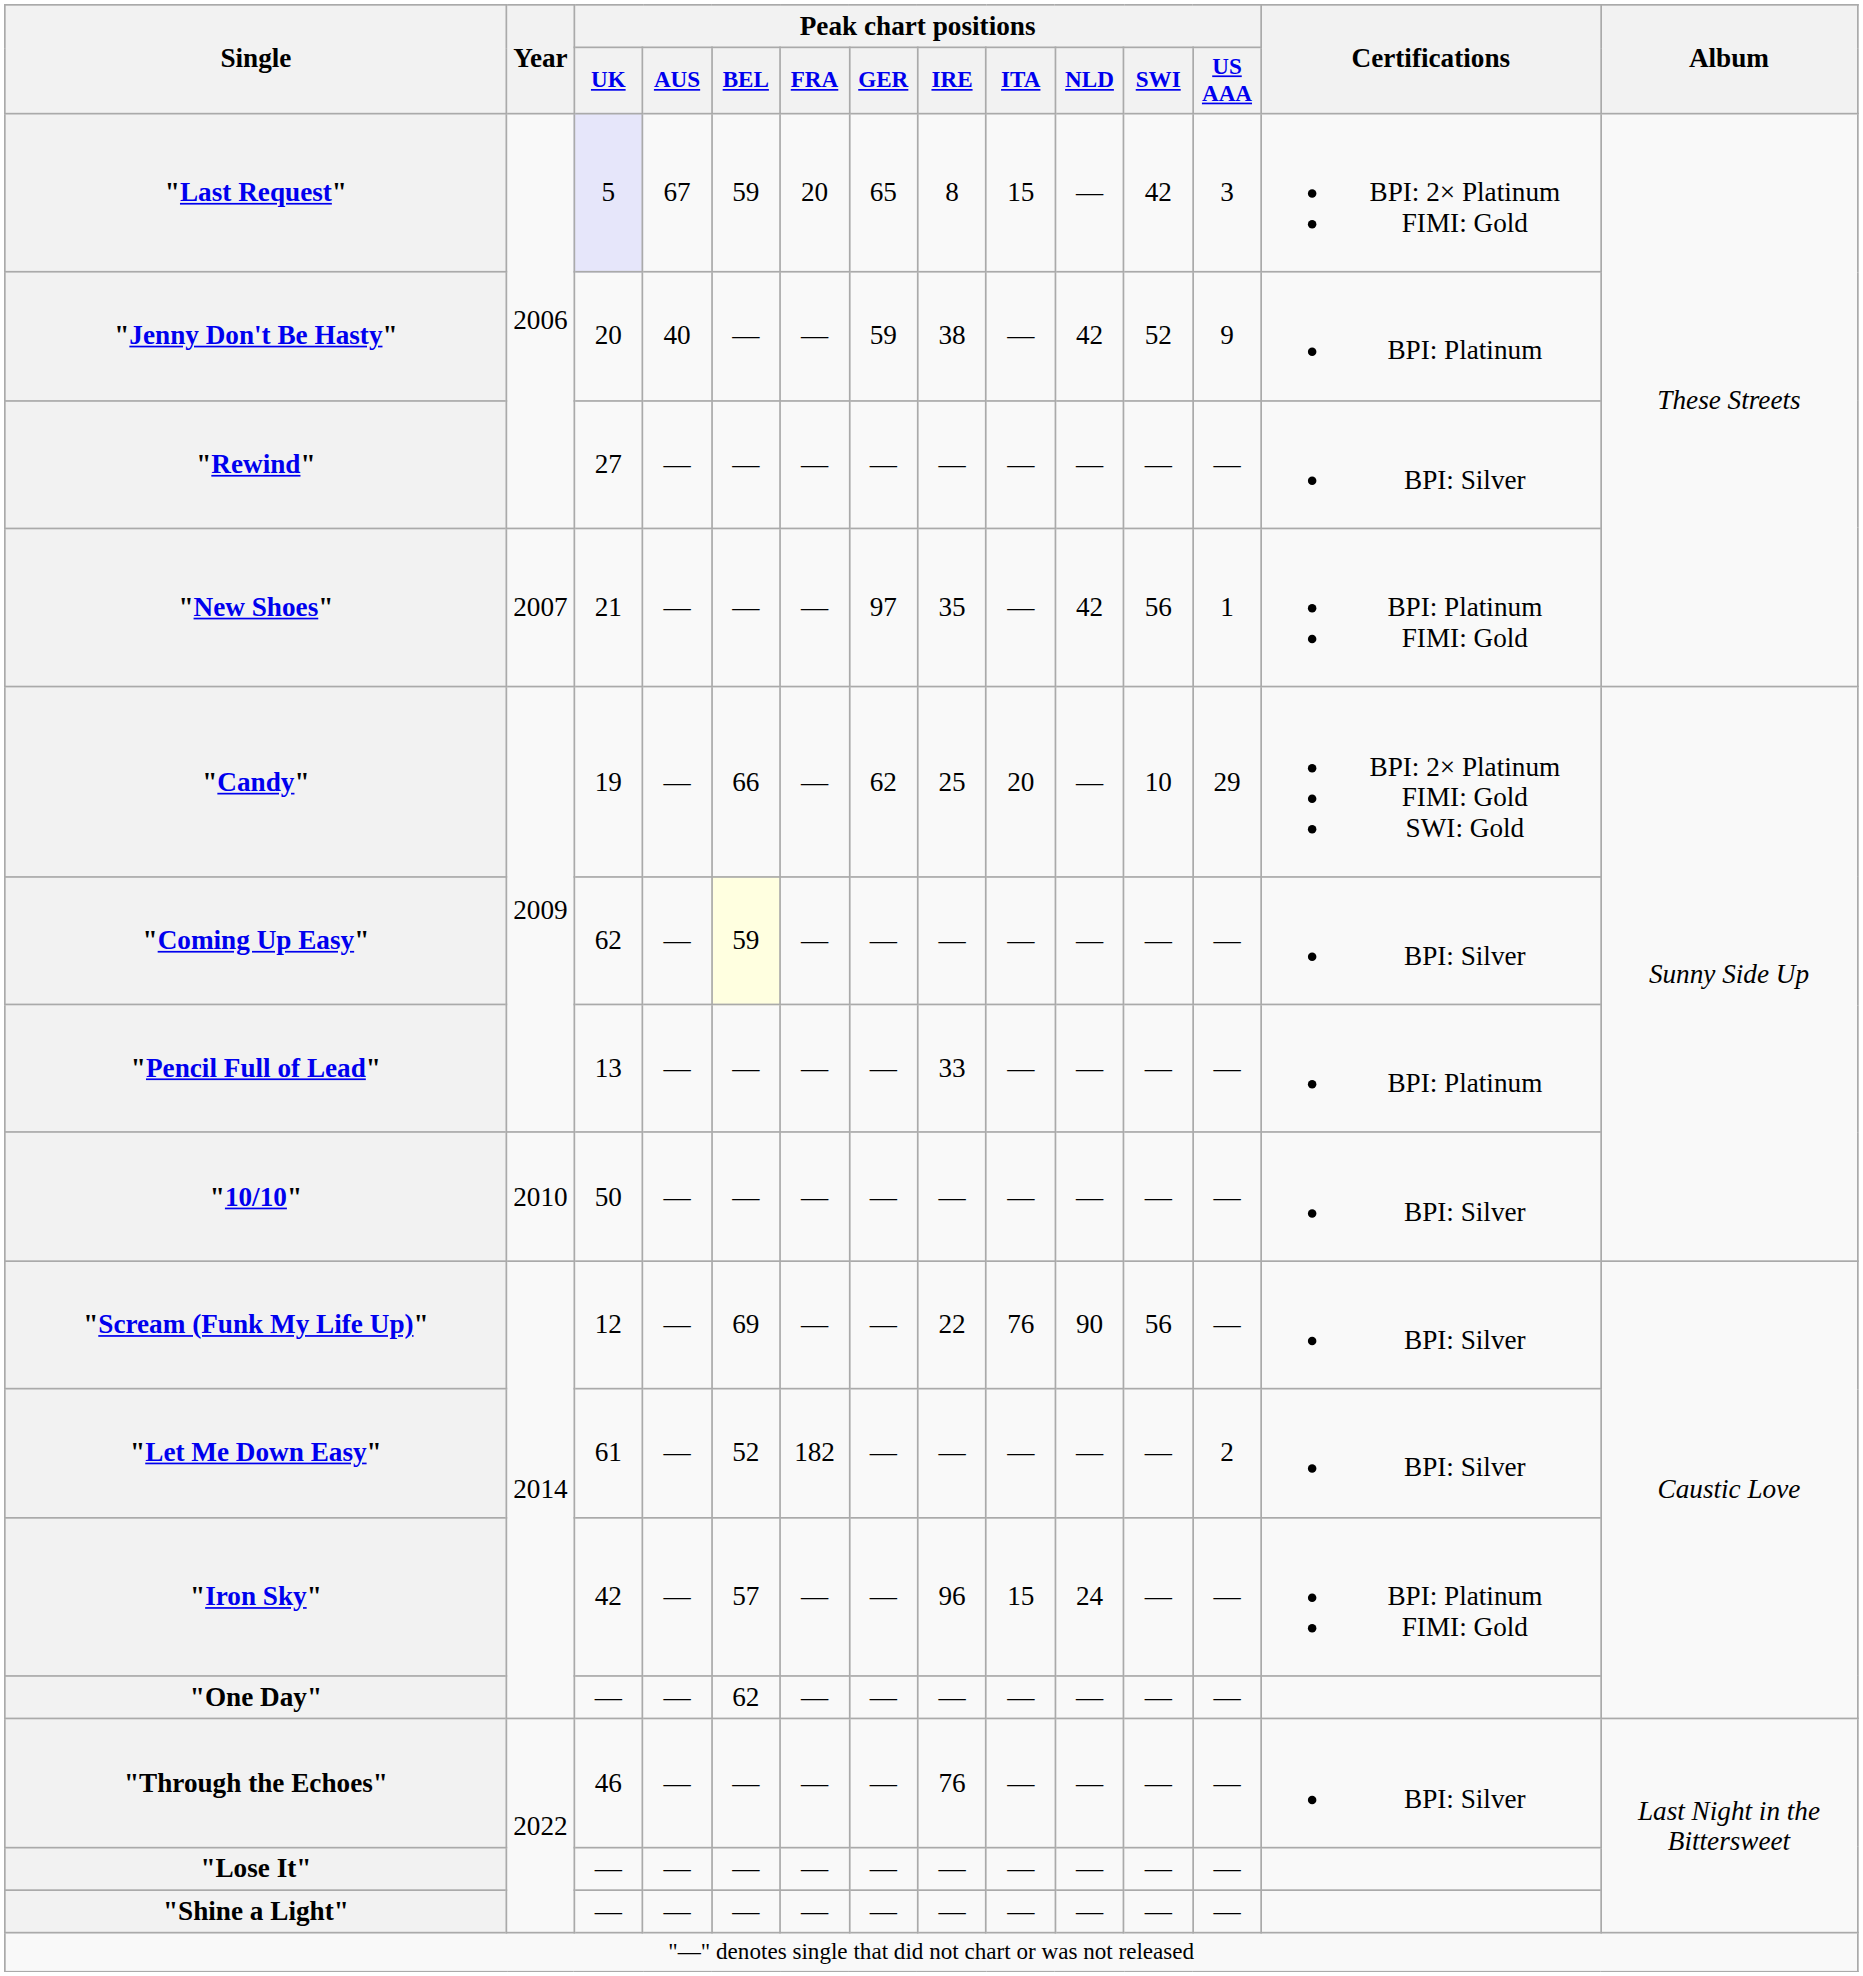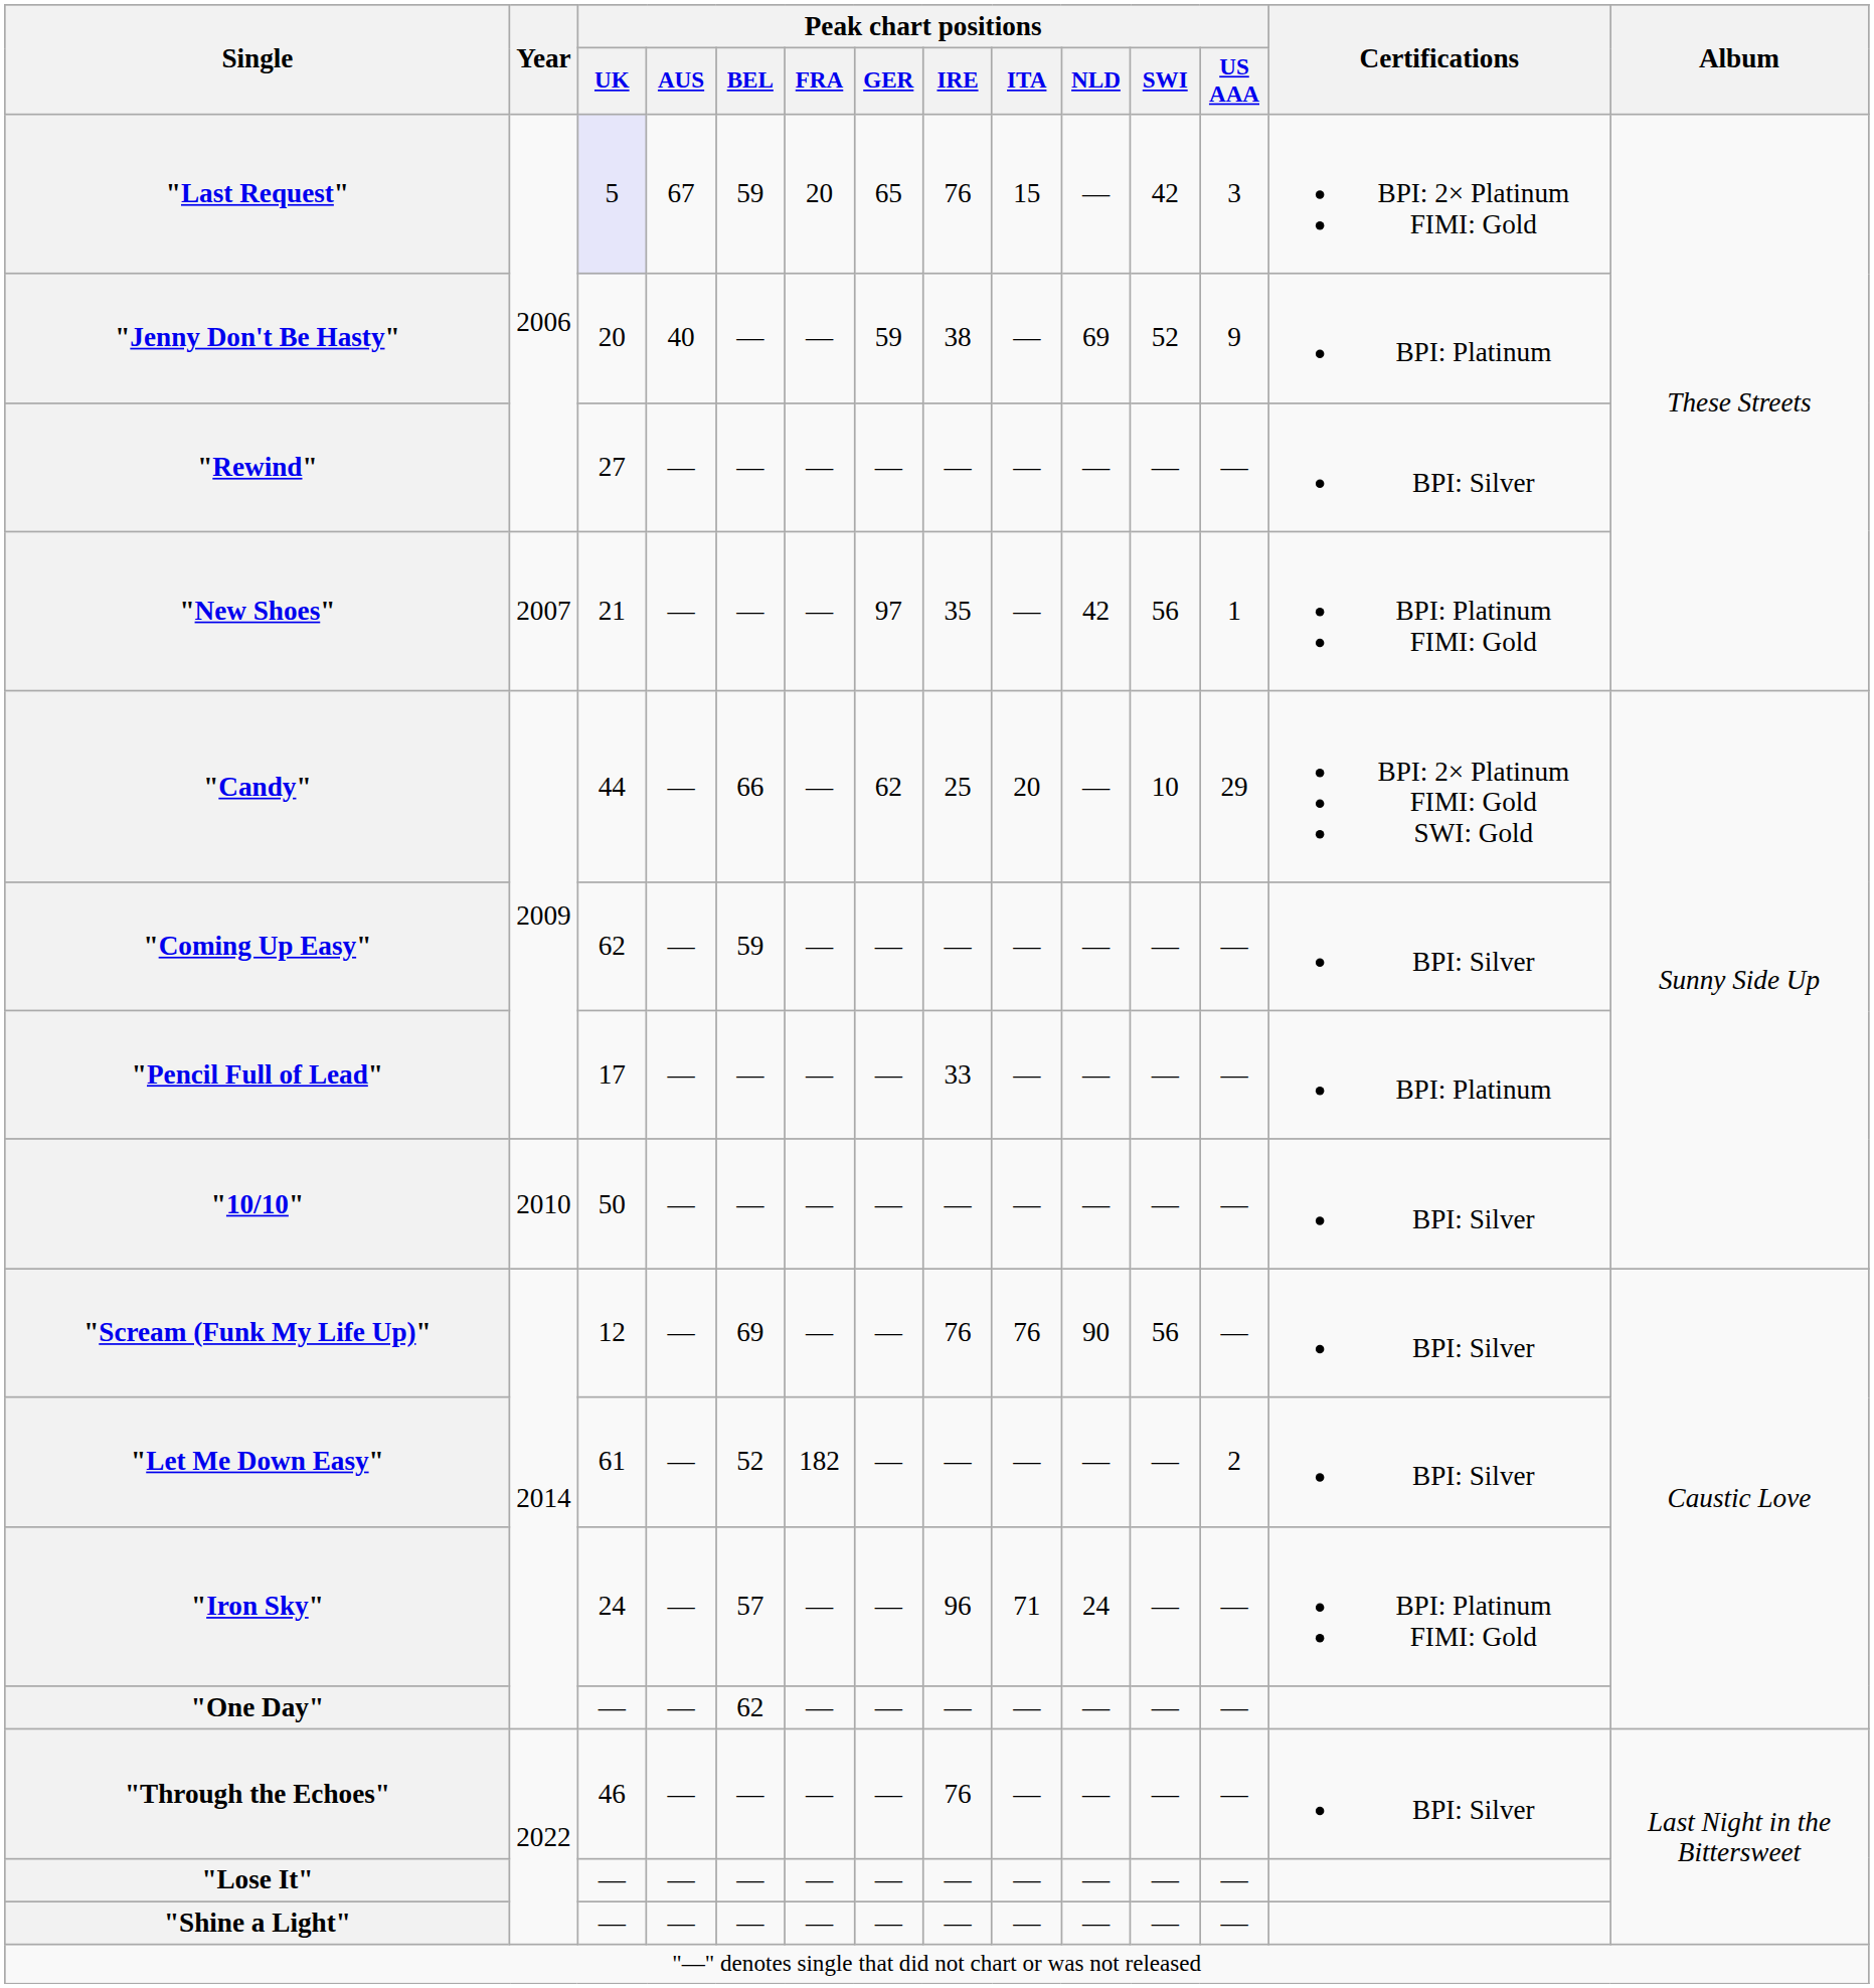"Last Request" | Peak chart positions / IRE: 8 -> 76
"Jenny Don't Be Hasty" | Peak chart positions / NLD: 42 -> 69
"Candy" | Peak chart positions / UK: 19 -> 44
"Coming Up Easy" | Peak chart positions / BEL: lightyellow background -> no background
"Pencil Full of Lead" | Peak chart positions / UK: 13 -> 17
"Scream (Funk My Life Up)" | Peak chart positions / IRE: 22 -> 76
"Iron Sky" | Peak chart positions / UK: 42 -> 24
"Iron Sky" | Peak chart positions / ITA: 15 -> 71
